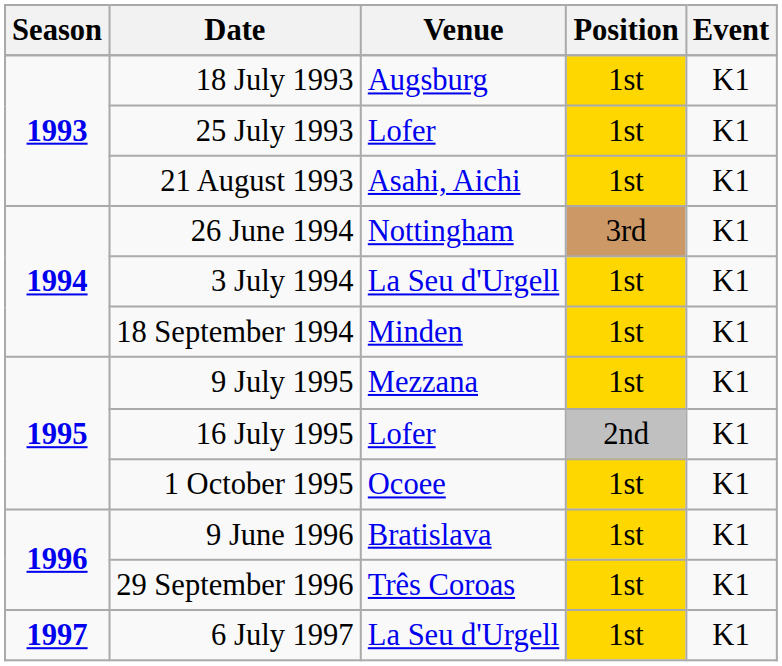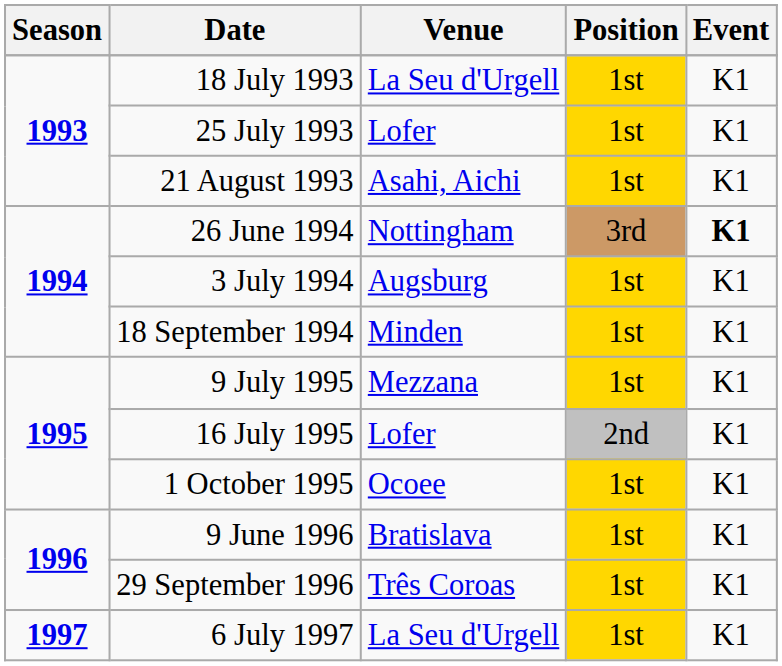18 July 1993 | Venue: Augsburg -> La Seu d'Urgell
26 June 1994 | Event: normal -> bold
3 July 1994 | Venue: La Seu d'Urgell -> Augsburg
